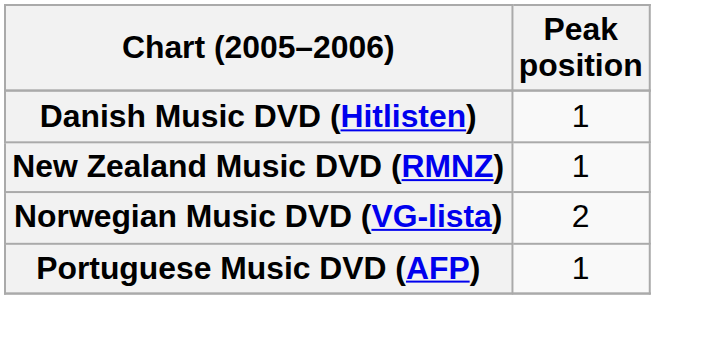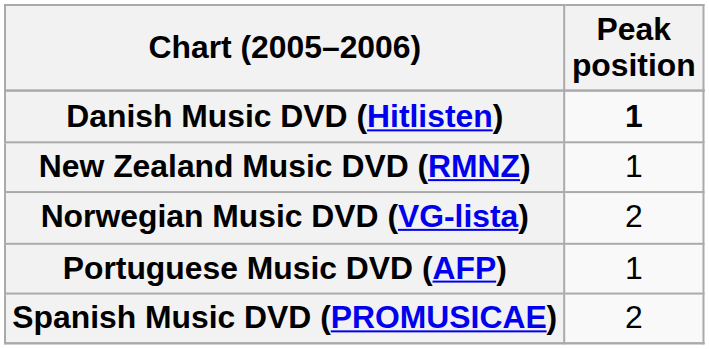Danish Music DVD (Hitlisten) | Peak position: normal -> bold
+ row: Spanish Music DVD (PROMUSICAE) | 2
